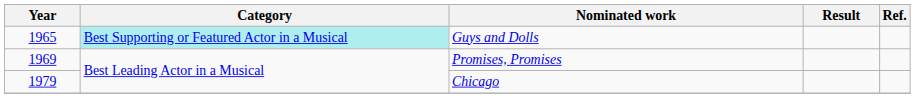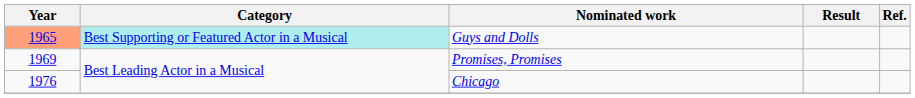Guys and Dolls | Year: no background -> lightsalmon background
Chicago | Year: 1979 -> 1976
